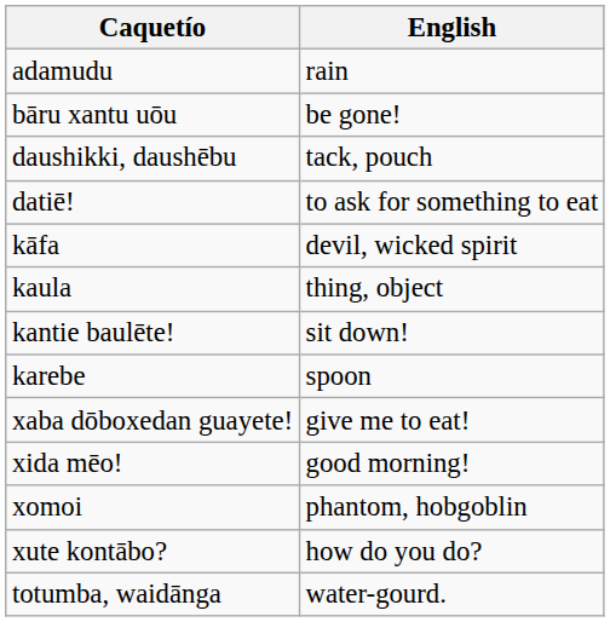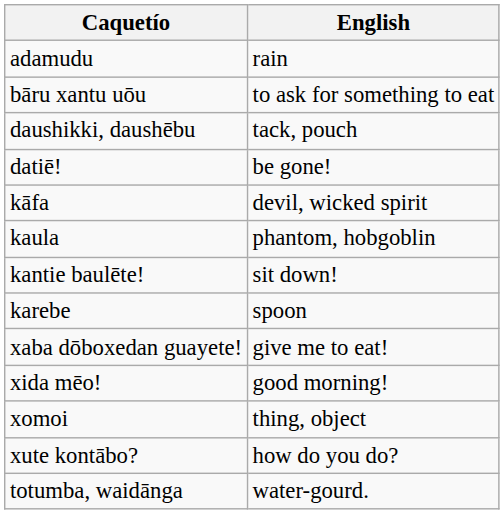bāru xantu uōu | English: be gone! -> to ask for something to eat
datiē! | English: to ask for something to eat -> be gone!
kaula | English: thing, object -> phantom, hobgoblin
xomoi | English: phantom, hobgoblin -> thing, object
